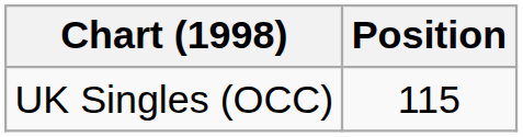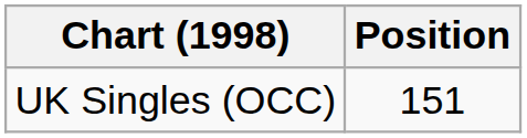UK Singles (OCC) | Position: 115 -> 151
